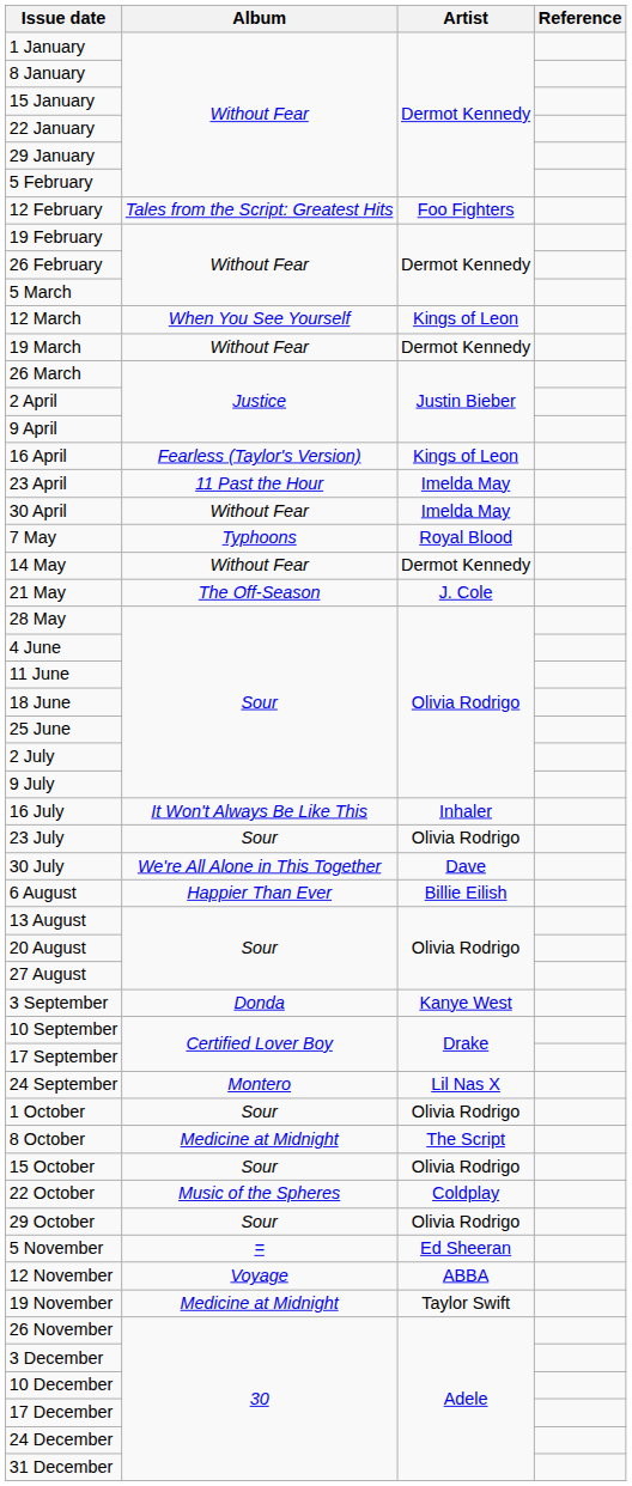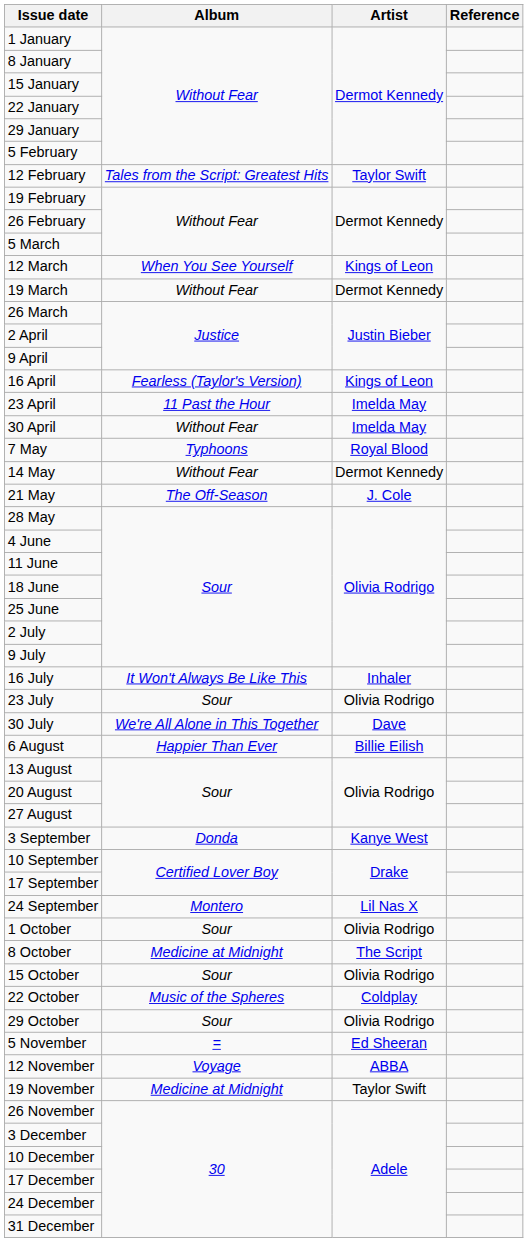12 February | Artist: Foo Fighters -> Taylor Swift
